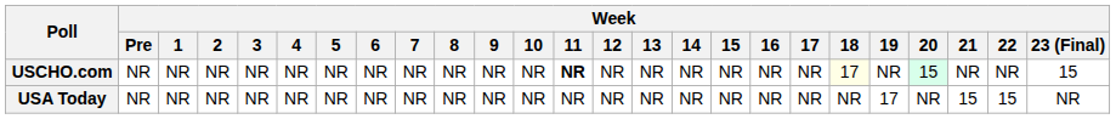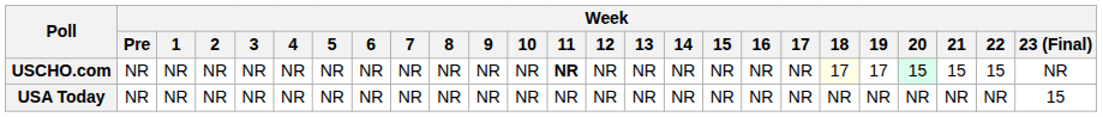USCHO.com | Week / 19: NR -> 17
USCHO.com | Week / 21: NR -> 15
USCHO.com | Week / 22: NR -> 15
USCHO.com | Week / 23 (Final): 15 -> NR
USA Today | Week / 19: 17 -> NR
USA Today | Week / 21: 15 -> NR
USA Today | Week / 22: 15 -> NR
USA Today | Week / 23 (Final): NR -> 15
